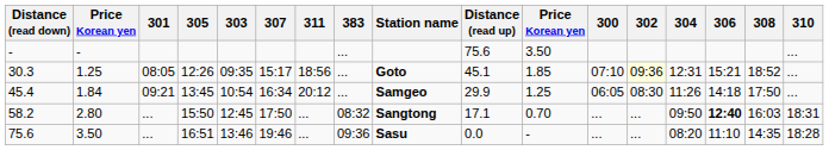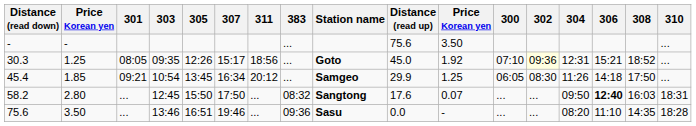columns swapped: 303 <-> 305
30.3 | Distance (read up): 45.1 -> 45.0
30.3 | column 11: 1.85 -> 1.92
45.4 | column 2: 1.84 -> 1.85
58.2 | Distance (read up): 17.1 -> 17.6
58.2 | column 11: 0.70 -> 0.07
